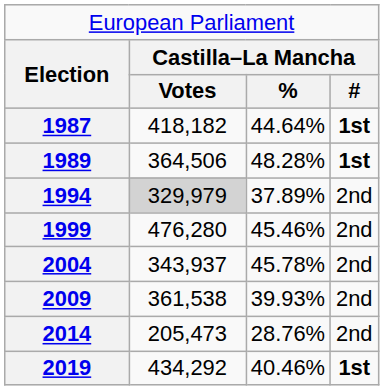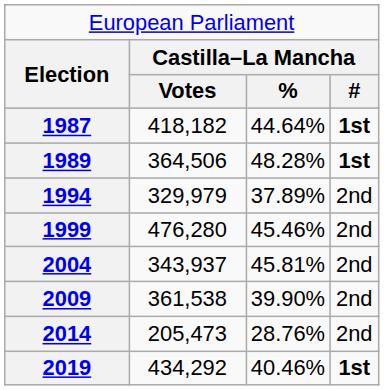1994 | column 2: lightgrey background -> no background
2004 | column 3: 45.78% -> 45.81%
2009 | column 3: 39.93% -> 39.90%
